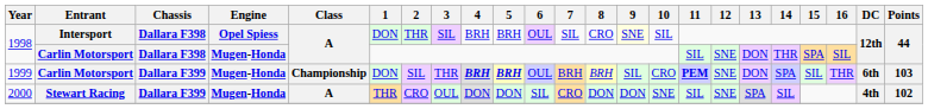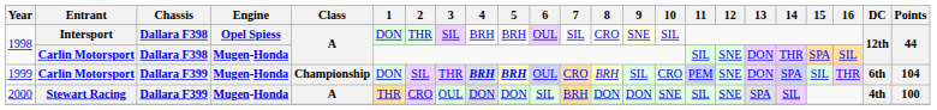1999 | 7: BRH -> CRO
1999 | 11: bold -> normal
1999 | Points: 103 -> 104
2000 | 7: CRO -> BRH
2000 | Points: 102 -> 100
